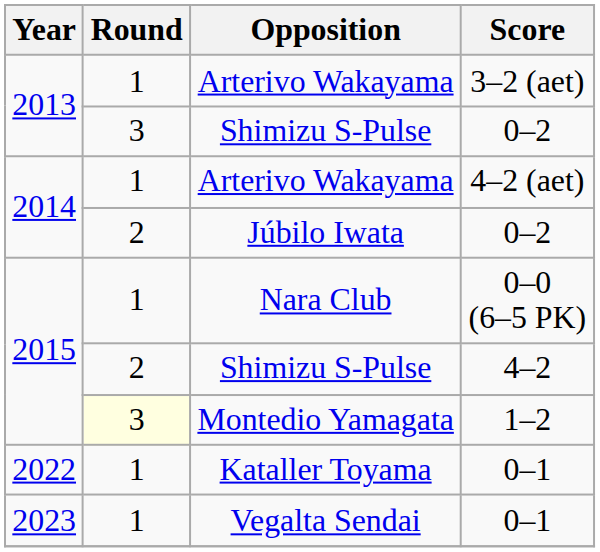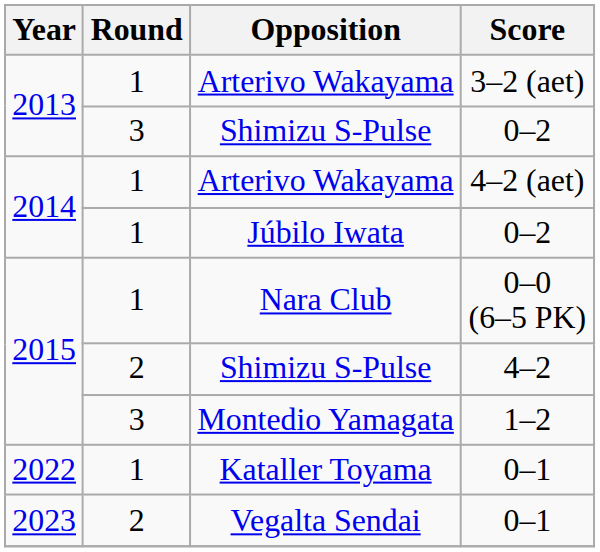Júbilo Iwata | Round: 2 -> 1
Montedio Yamagata | Round: lightyellow background -> no background
Vegalta Sendai | Round: 1 -> 2
